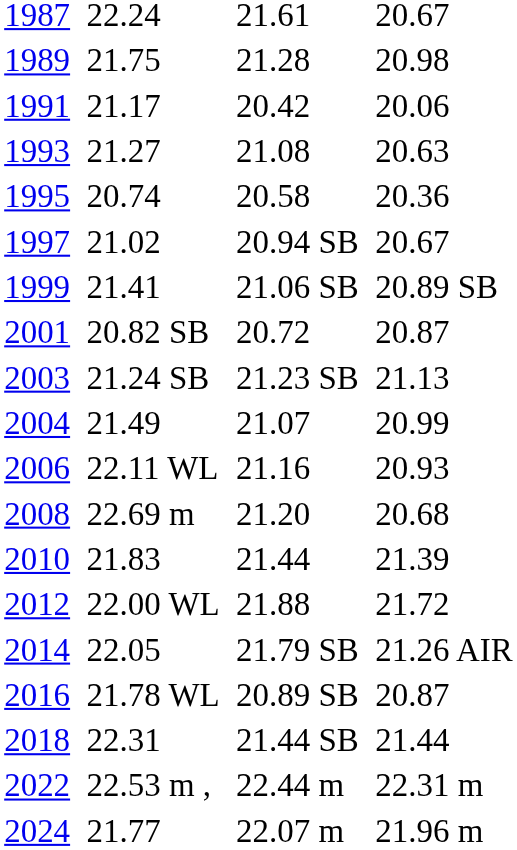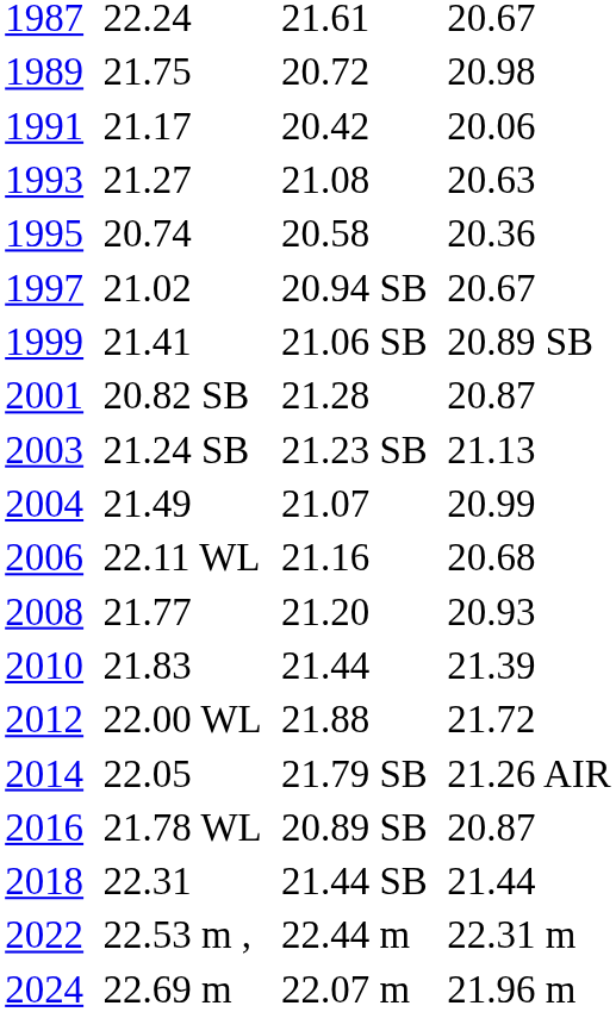1989 | column 5: 21.28 -> 20.72
2001 | column 5: 20.72 -> 21.28
2006 | column 7: 20.93 -> 20.68
2008 | column 3: 22.69 m -> 21.77
2008 | column 7: 20.68 -> 20.93
2024 | column 3: 21.77 -> 22.69 m
